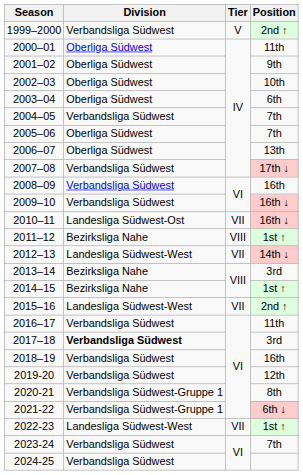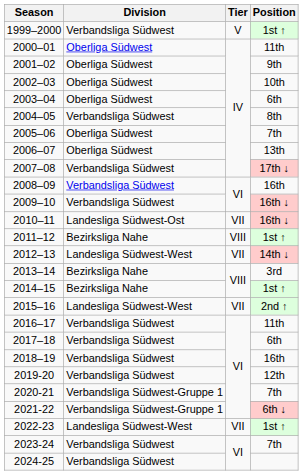1999–2000 | Position: 2nd ↑ -> 1st ↑
2004–05 | Position: 7th -> 8th
2017–18 | Division: bold -> normal
2017–18 | Position: 3rd -> 6th
2020-21 | Position: 8th -> 7th
